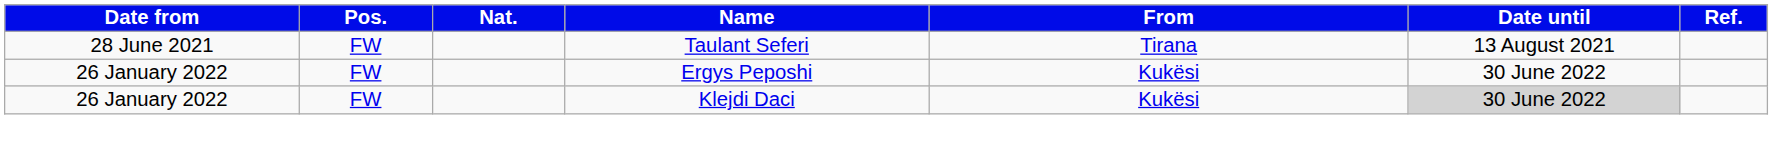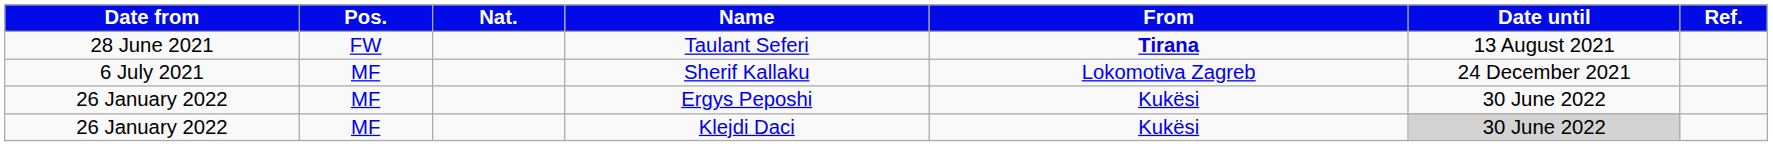Taulant Seferi | From: normal -> bold
+ row: 6 July 2021 | MF | Sherif Kallaku | Lokomotiva Zagreb | 24 December 2021
Ergys Peposhi | Pos.: FW -> MF
Klejdi Daci | Pos.: FW -> MF
